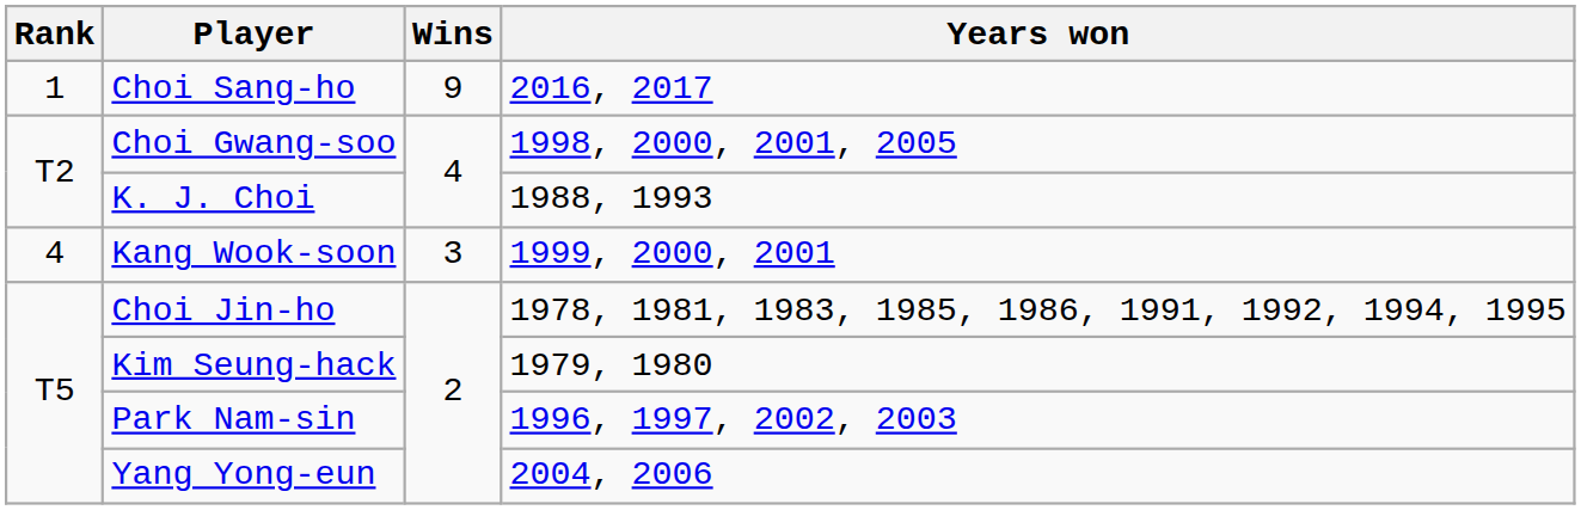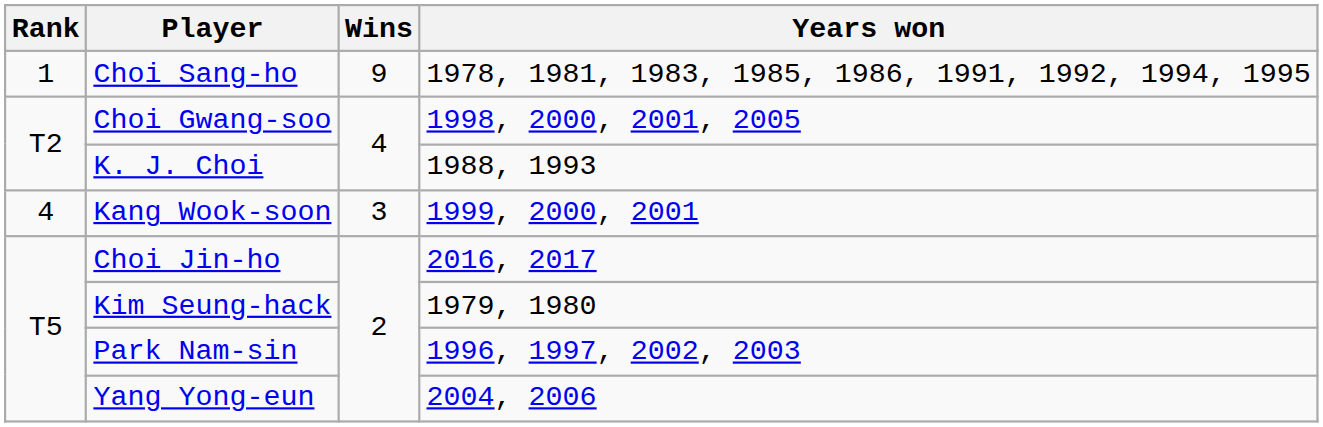Choi Sang-ho | Years won: 2016, 2017 -> 1978, 1981, 1983, 1985, 1986, 1991, 1992, 1994, 1995
Choi Jin-ho | Years won: 1978, 1981, 1983, 1985, 1986, 1991, 1992, 1994, 1995 -> 2016, 2017
